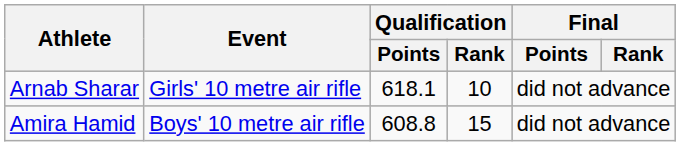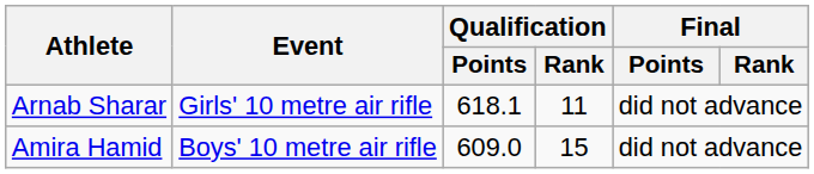Arnab Sharar | Qualification / Rank: 10 -> 11
Amira Hamid | Qualification / Points: 608.8 -> 609.0
